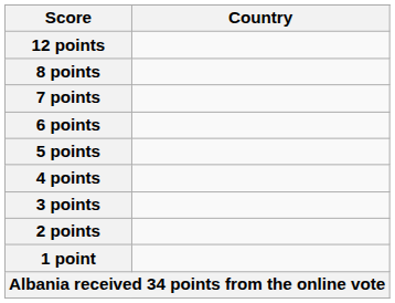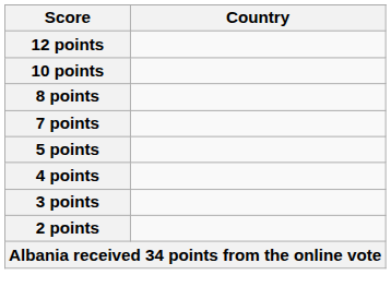+ row: 10 points
- row: 6 points
- row: 1 point
